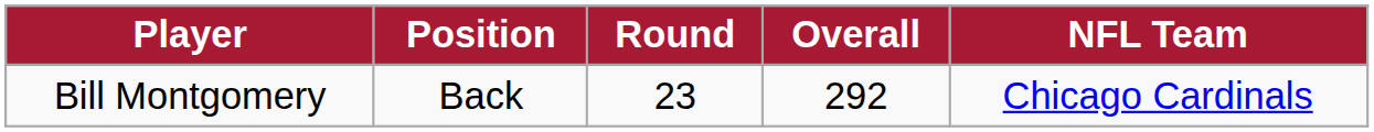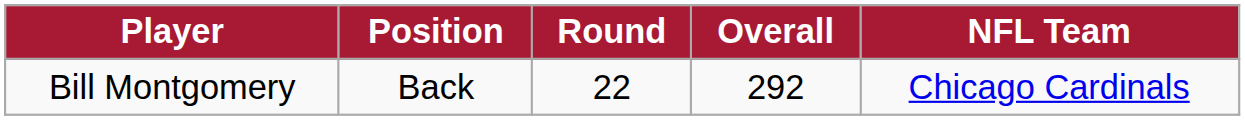Bill Montgomery | Round: 23 -> 22
